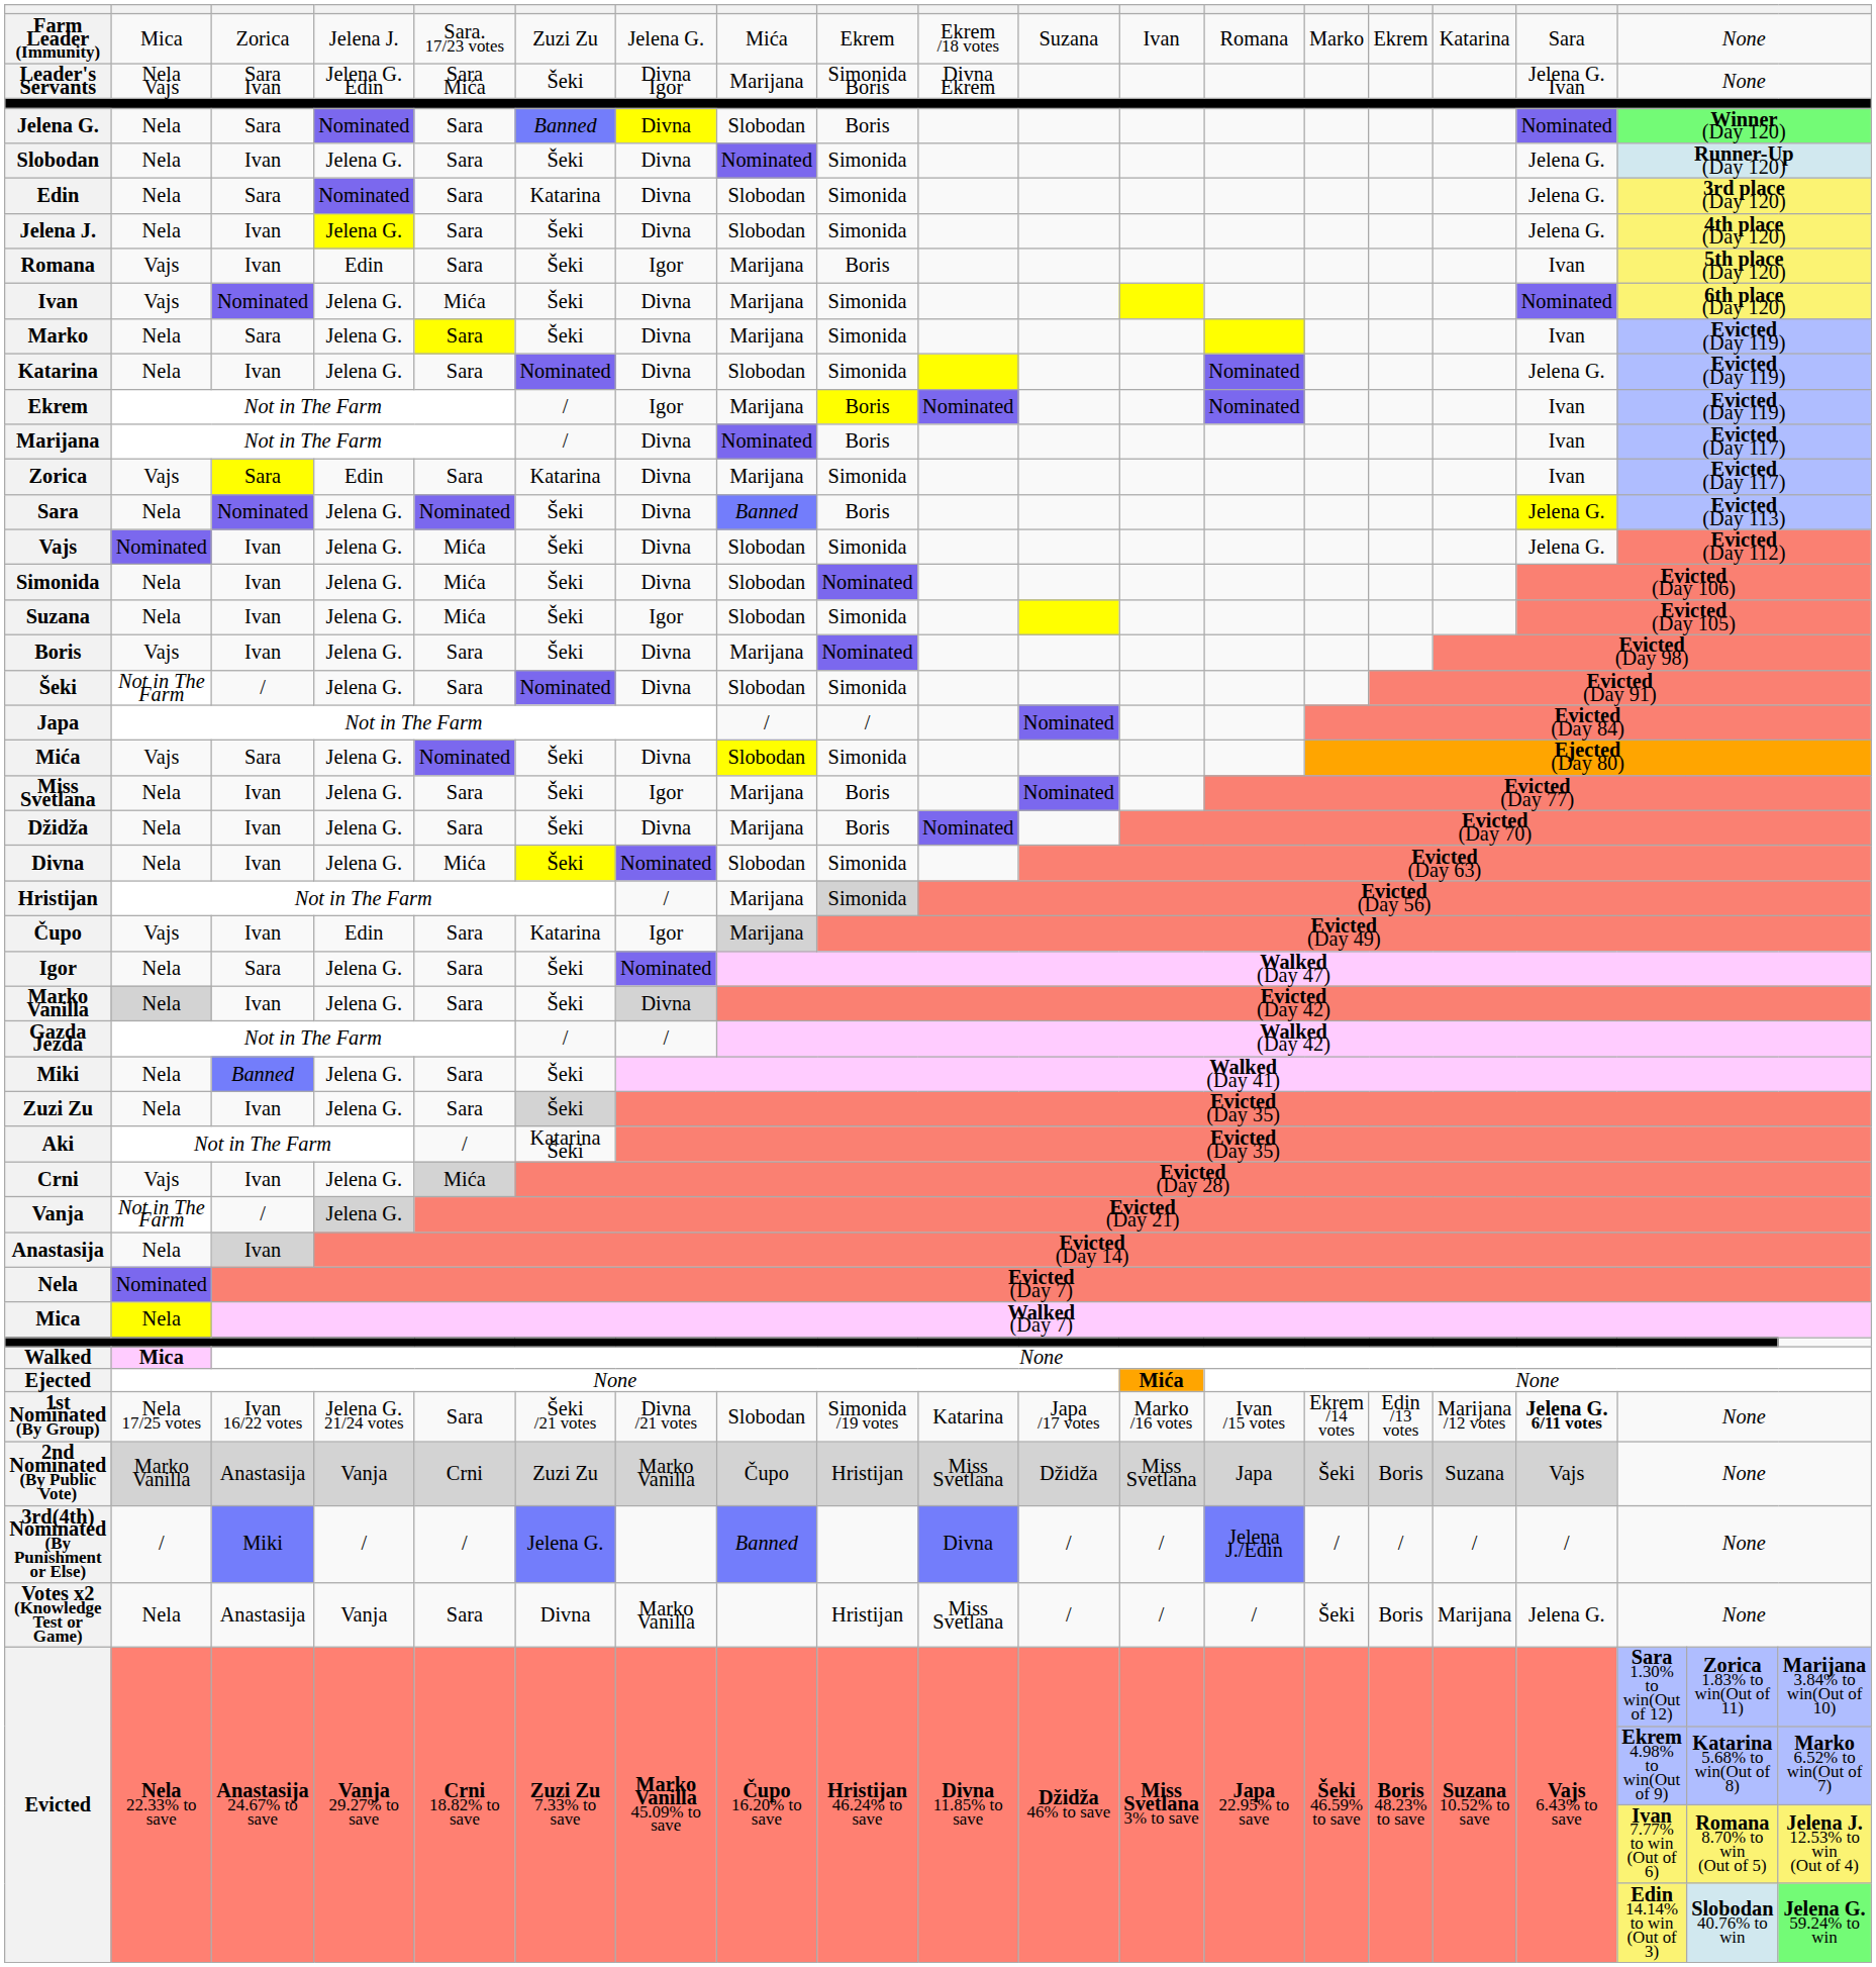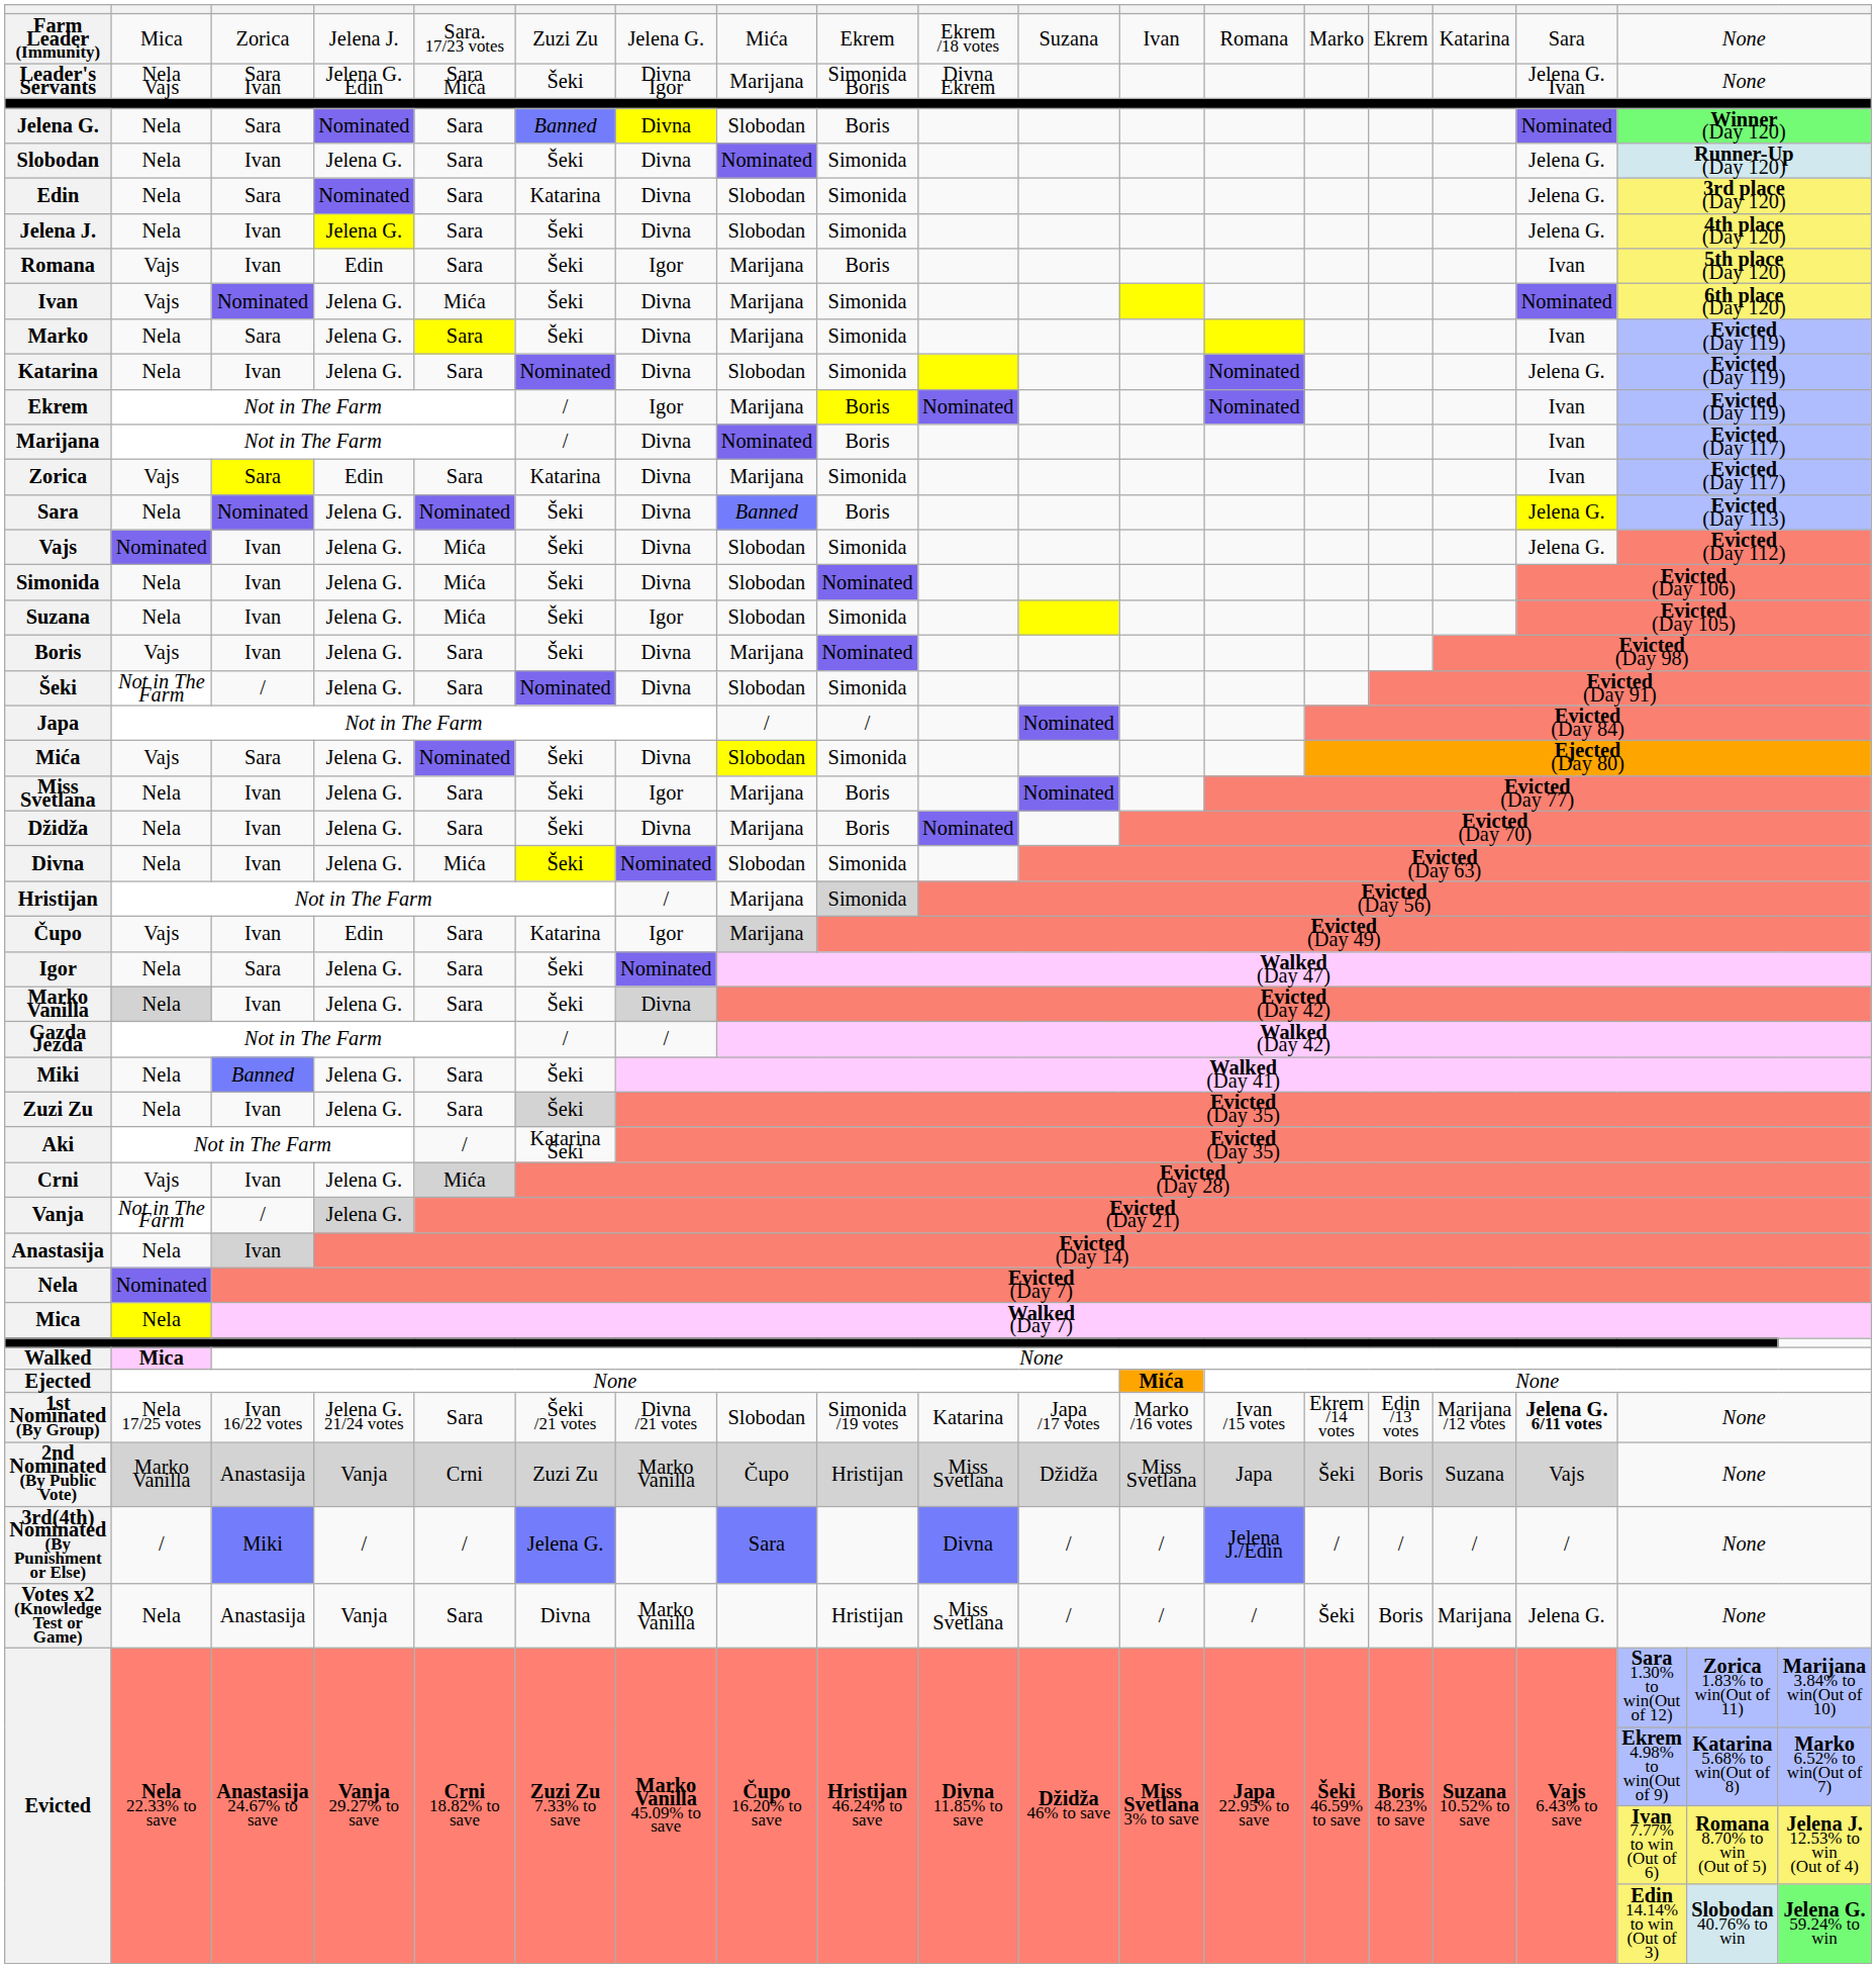3rd(4th) Nominated (By Punishment or Else) | column 8: Banned -> Sara
